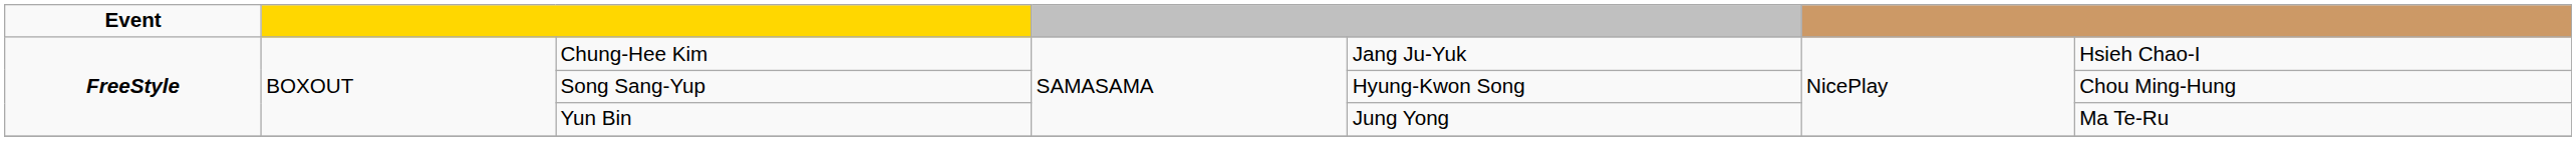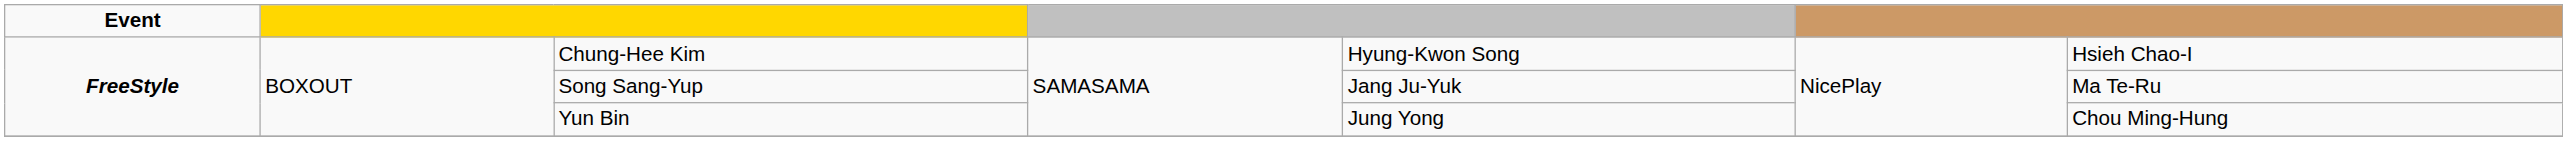Chung-Hee Kim | column 5: Jang Ju-Yuk -> Hyung-Kwon Song
Song Sang-Yup | column 5: Hyung-Kwon Song -> Jang Ju-Yuk
Song Sang-Yup | column 7: Chou Ming-Hung -> Ma Te-Ru
Yun Bin | column 7: Ma Te-Ru -> Chou Ming-Hung
